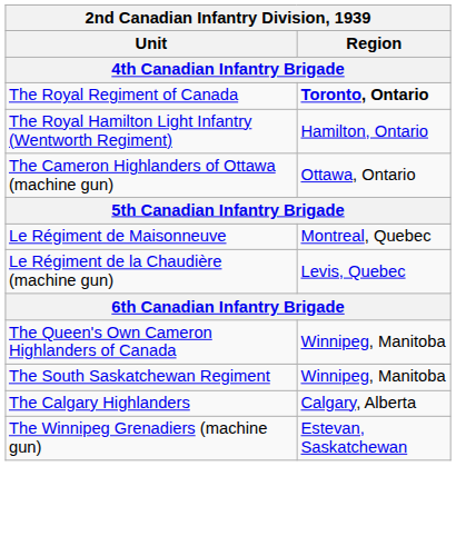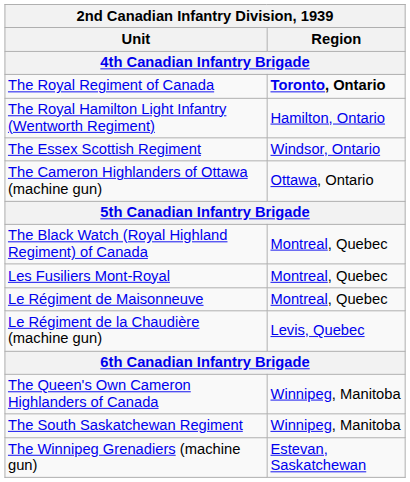+ row: The Essex Scottish Regiment | Windsor, Ontario
+ row: The Black Watch (Royal Highland Regiment) of Canada | Montreal, Quebec
+ row: Les Fusiliers Mont-Royal | Montreal, Quebec
- row: The Calgary Highlanders | Calgary, Alberta
